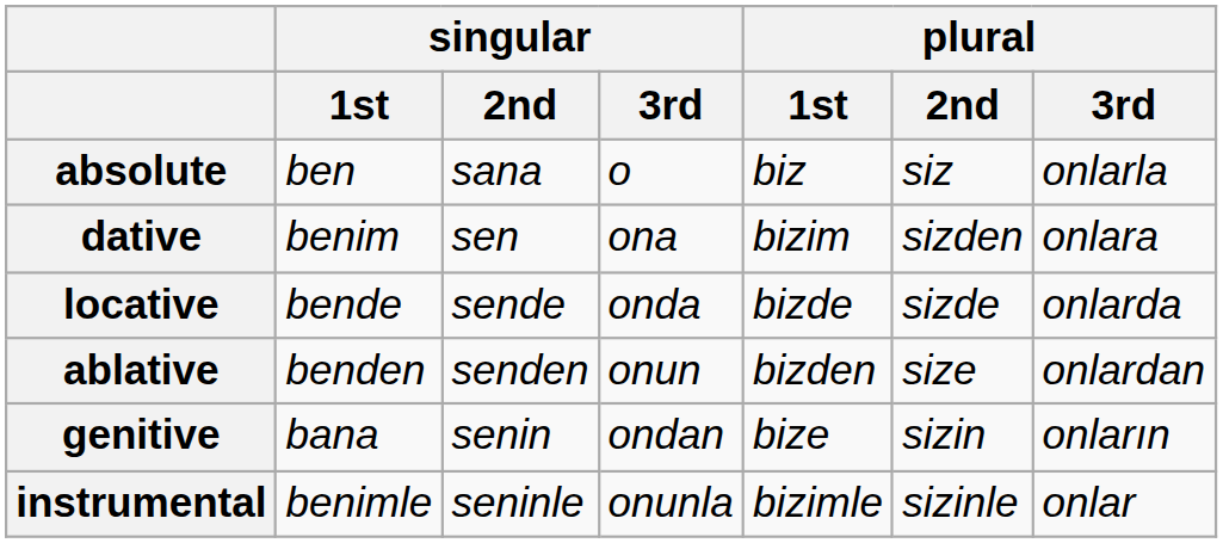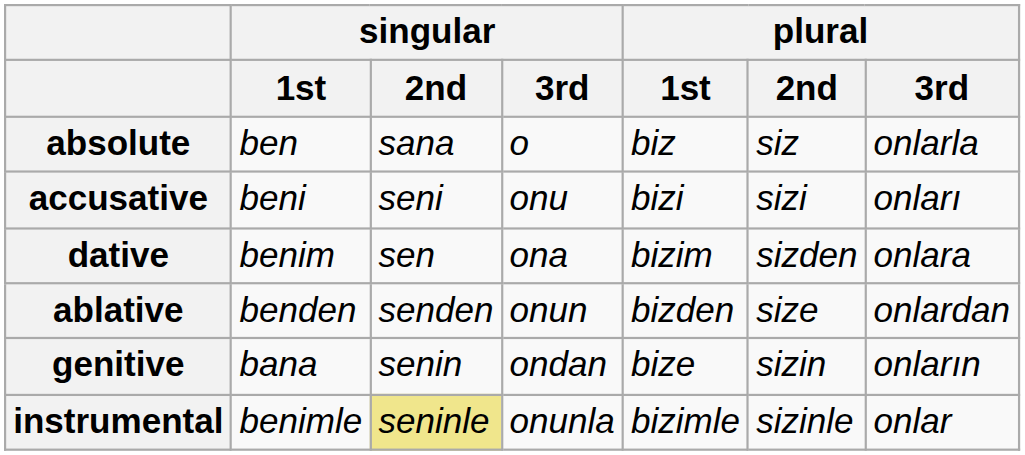+ row: accusative | beni | seni | onu | bizi | sizi | onları
- row: locative | bende | sende | onda | bizde | sizde | onlarda
instrumental | singular / 2nd: no background -> khaki background
